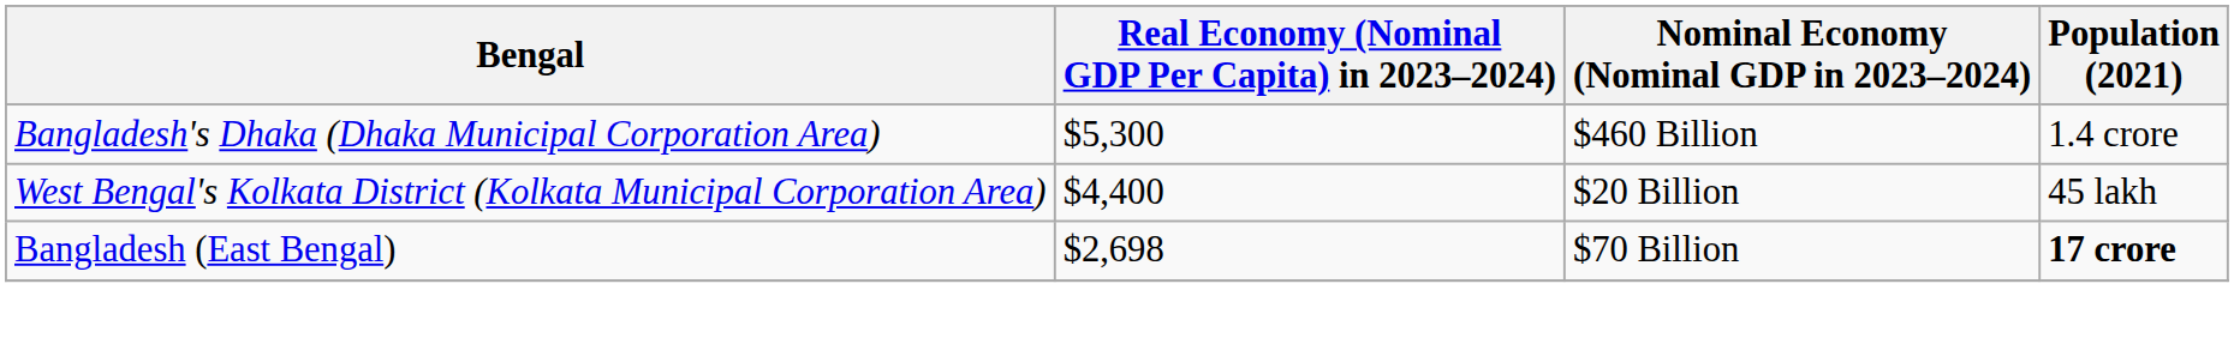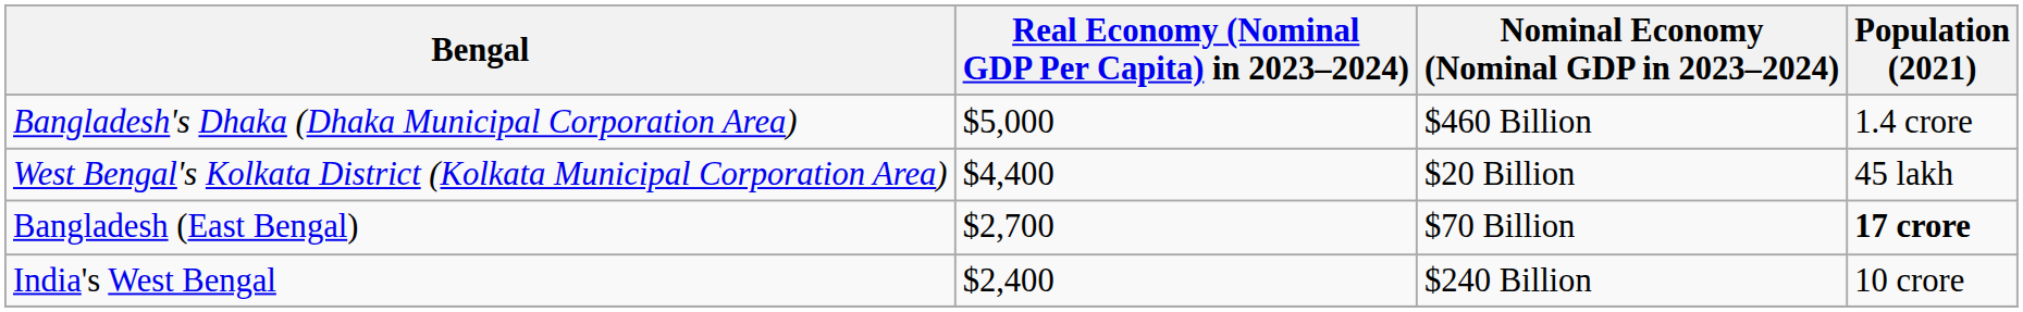Bangladesh's Dhaka (Dhaka Municipal Corporation Area) | Real Economy (Nominal GDP Per Capita) in 2023–2024): $5,300 -> $5,000
Bangladesh (East Bengal) | Real Economy (Nominal GDP Per Capita) in 2023–2024): $2,698 -> $2,700
+ row: India's West Bengal | $2,400 | $240 Billion | 10 crore
